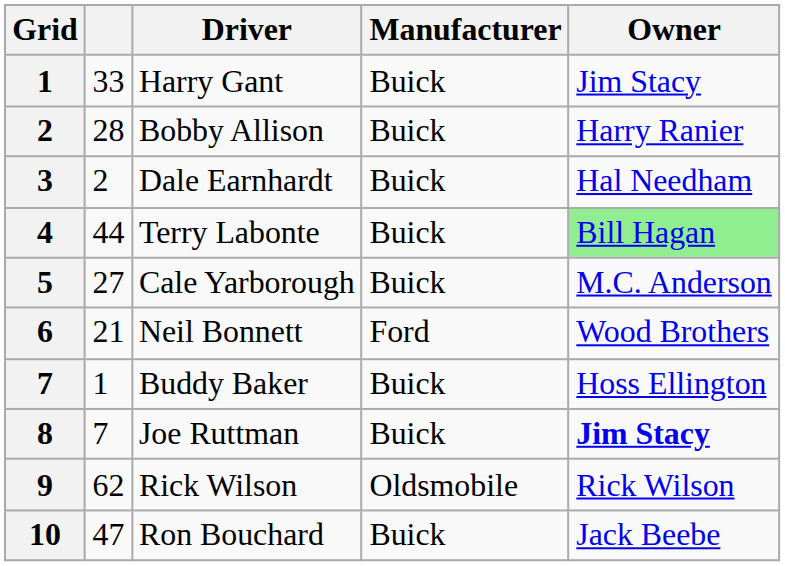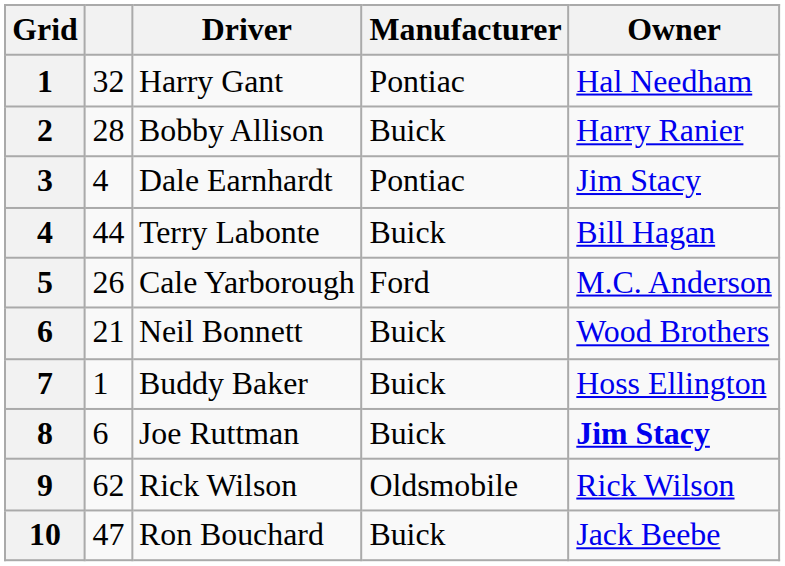Harry Gant | column 2: 33 -> 32
Harry Gant | Manufacturer: Buick -> Pontiac
Harry Gant | Owner: Jim Stacy -> Hal Needham
Dale Earnhardt | column 2: 2 -> 4
Dale Earnhardt | Manufacturer: Buick -> Pontiac
Dale Earnhardt | Owner: Hal Needham -> Jim Stacy
Terry Labonte | Owner: lightgreen background -> no background
Cale Yarborough | column 2: 27 -> 26
Cale Yarborough | Manufacturer: Buick -> Ford
Neil Bonnett | Manufacturer: Ford -> Buick
Joe Ruttman | column 2: 7 -> 6
